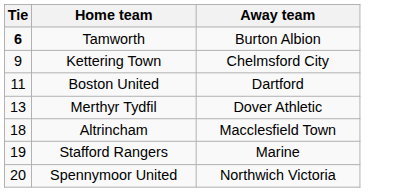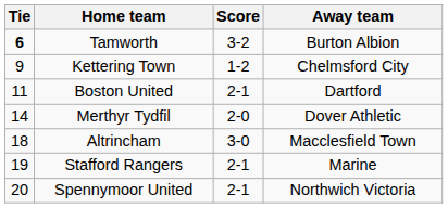+ column: Score | 3-2 | 1-2 | 2-1 | 2-0 | 3-0 | 2-1 | 2-1
Merthyr Tydfil | Tie: 13 -> 14
